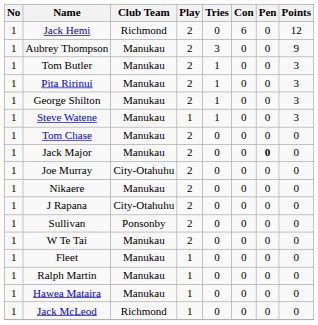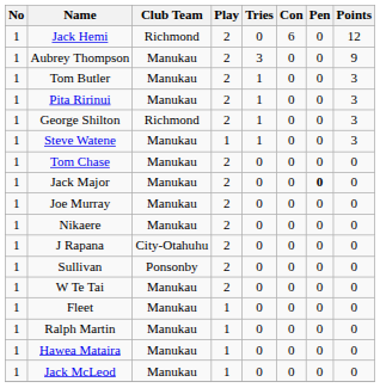George Shilton | Club Team: Manukau -> Richmond
Joe Murray | Club Team: City-Otahuhu -> Manukau
Jack McLeod | Club Team: Richmond -> Manukau
